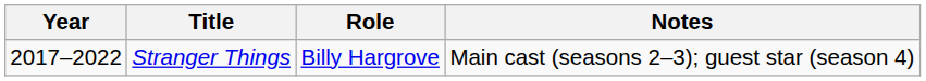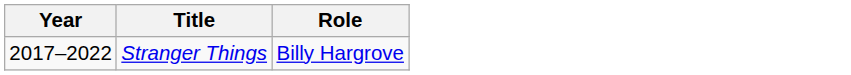- column: Notes | Main cast (seasons 2–3); guest star (season 4)
